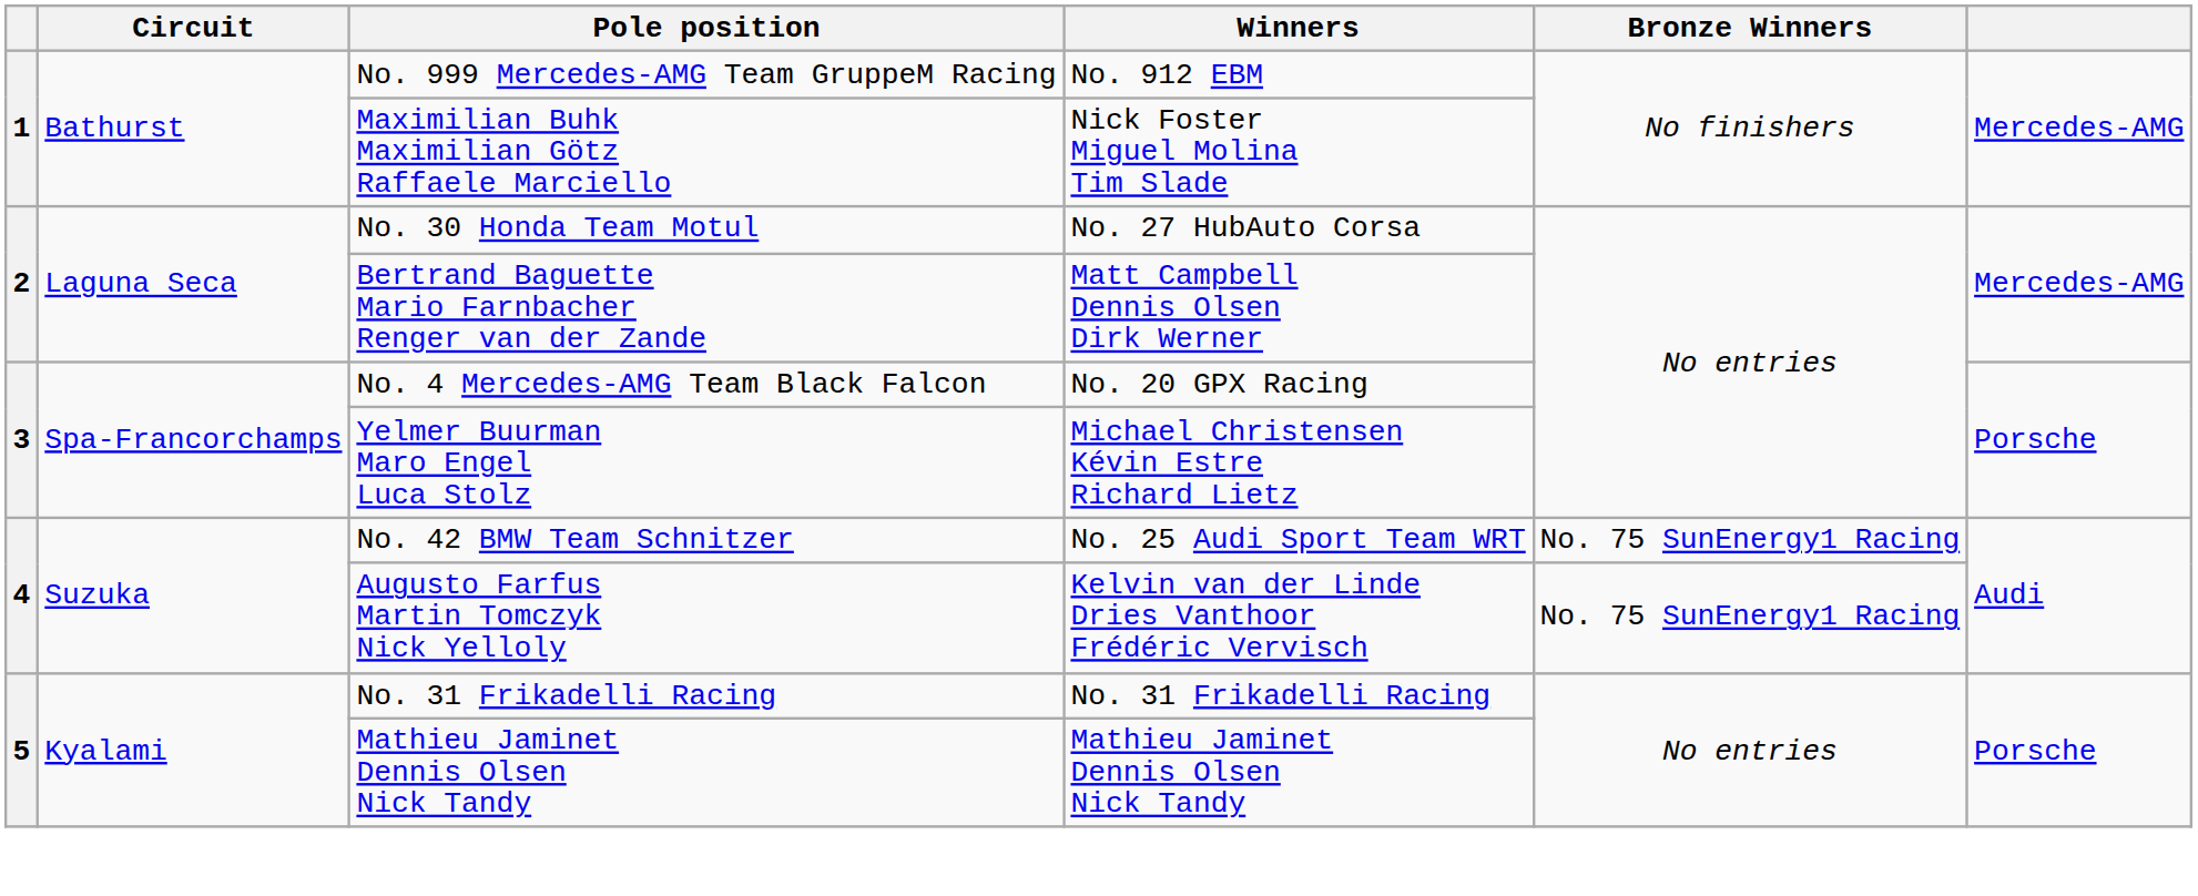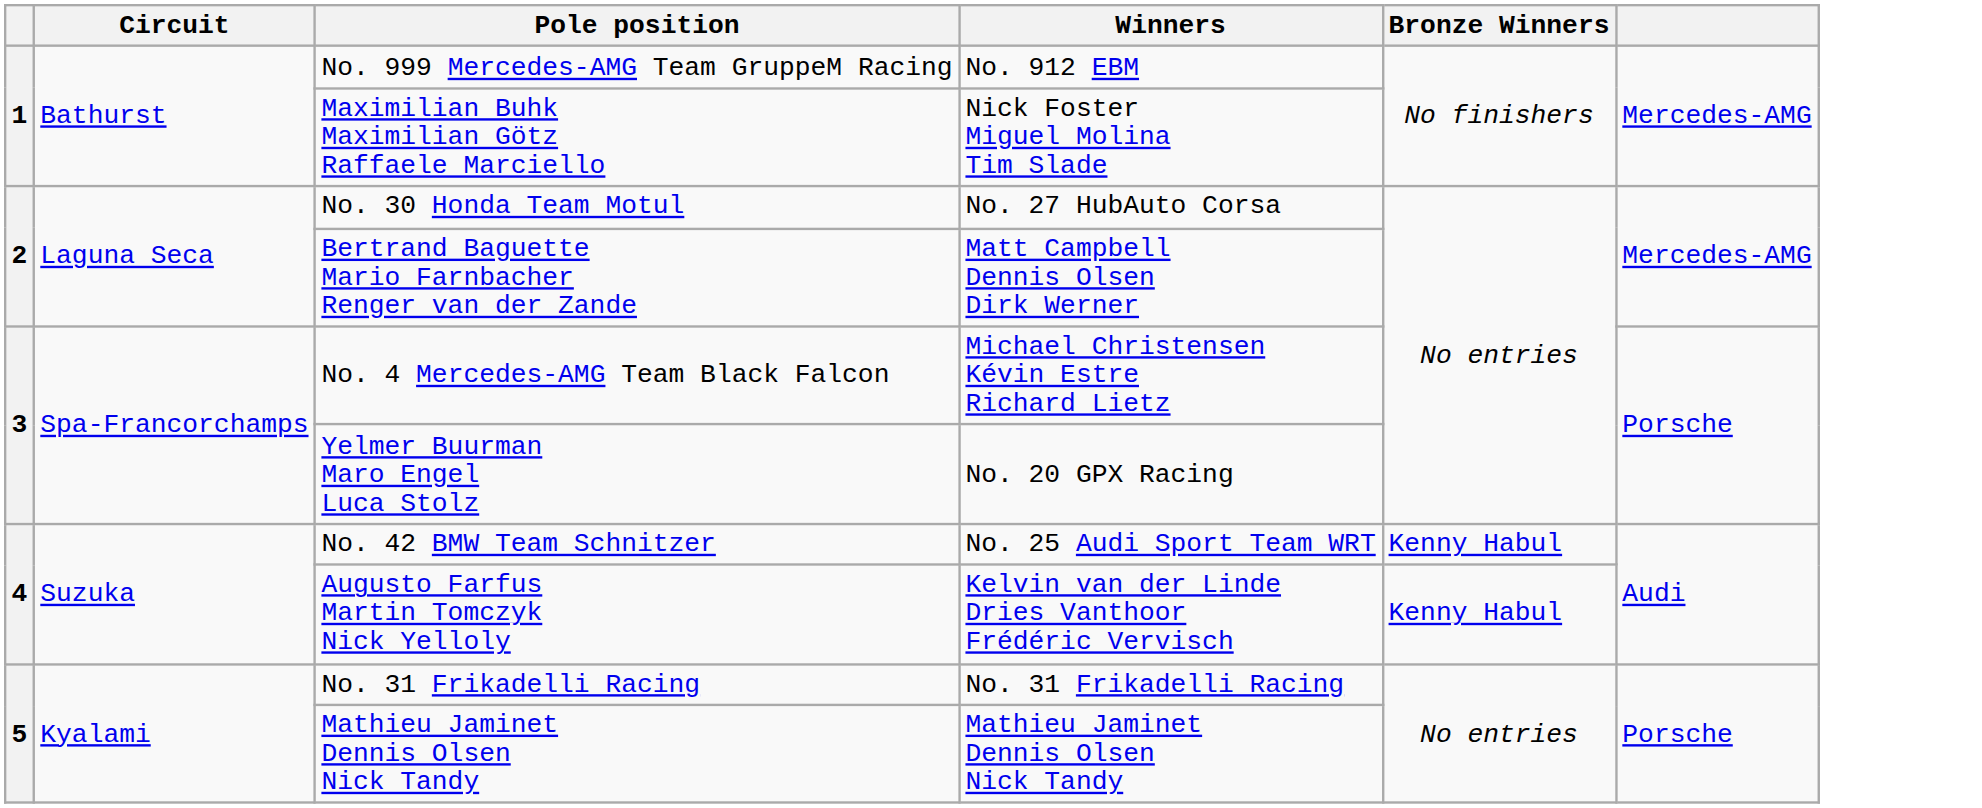No. 4 Mercedes-AMG Team Black Falcon | Winners: No. 20 GPX Racing -> Michael Christensen Kévin Estre Richard Lietz
Yelmer Buurman Maro Engel Luca Stolz | Winners: Michael Christensen Kévin Estre Richard Lietz -> No. 20 GPX Racing
No. 42 BMW Team Schnitzer | Bronze Winners: No. 75 SunEnergy1 Racing -> Kenny Habul
Augusto Farfus Martin Tomczyk Nick Yelloly | Bronze Winners: No. 75 SunEnergy1 Racing -> Kenny Habul
